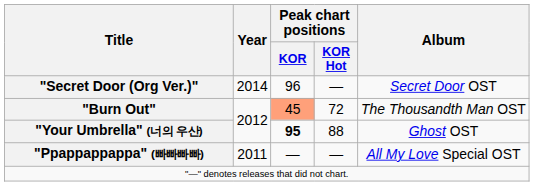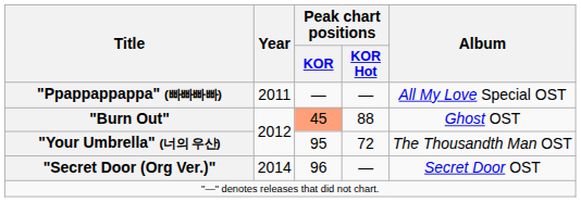rows swapped: "Ppappappappa" (빠빠빠빠) <-> "Secret Door (Org Ver.)"
"Burn Out" | Peak chart positions / KOR Hot: 72 -> 88
"Burn Out" | Album: The Thousandth Man OST -> Ghost OST
"Your Umbrella" (너의 우산) | Peak chart positions / KOR: bold -> normal
"Your Umbrella" (너의 우산) | Peak chart positions / KOR Hot: 88 -> 72
"Your Umbrella" (너의 우산) | Album: Ghost OST -> The Thousandth Man OST
